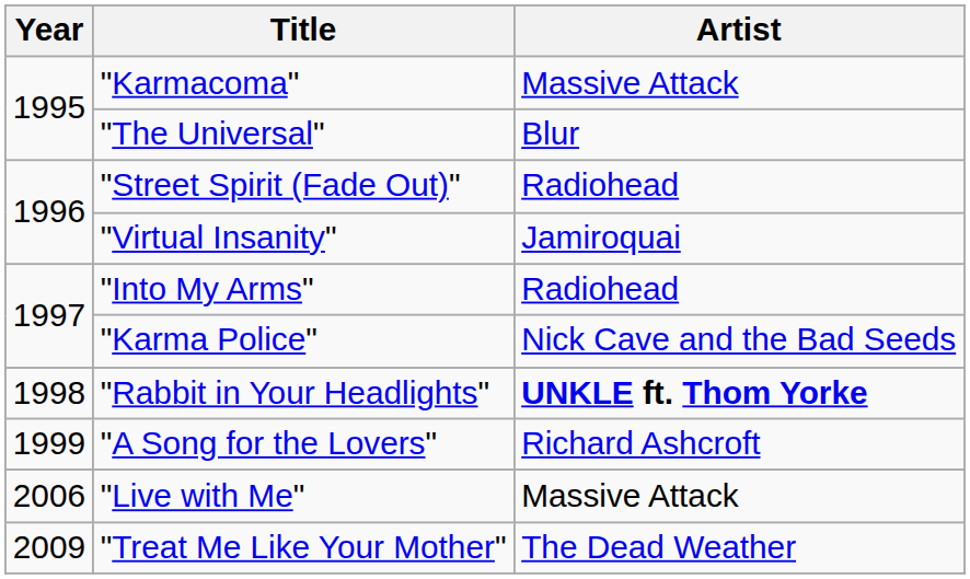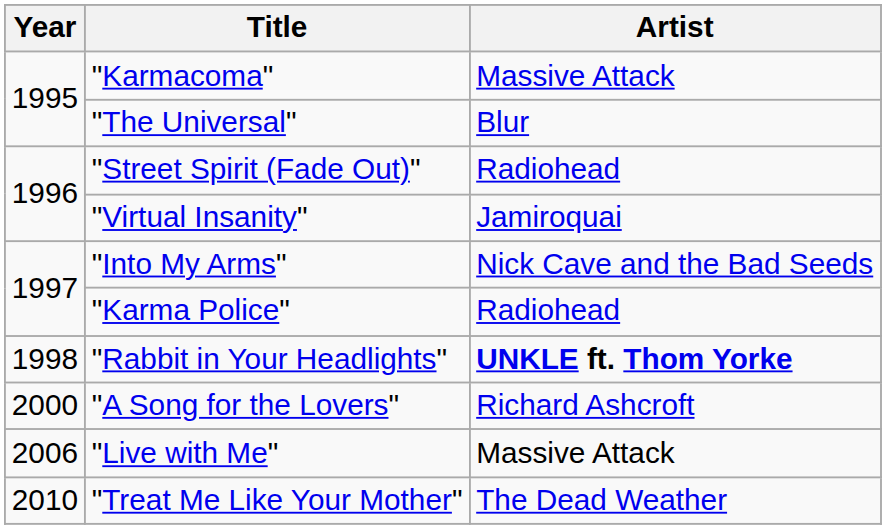"Into My Arms" | Artist: Radiohead -> Nick Cave and the Bad Seeds
"Karma Police" | Artist: Nick Cave and the Bad Seeds -> Radiohead
"A Song for the Lovers" | Year: 1999 -> 2000
"Treat Me Like Your Mother" | Year: 2009 -> 2010
